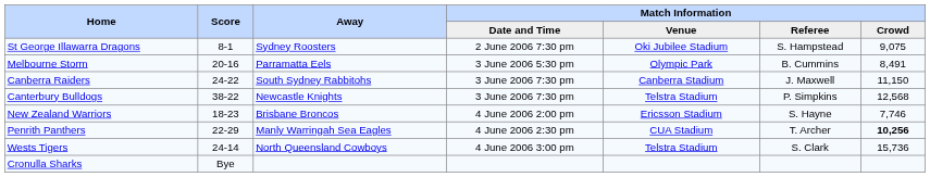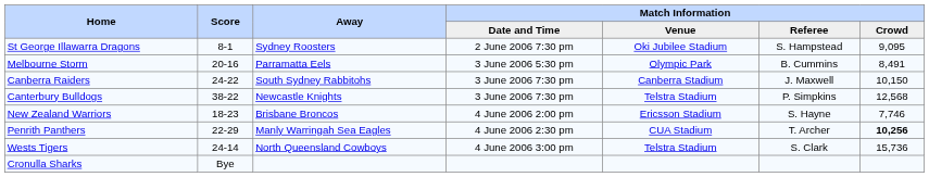St George Illawarra Dragons | Match Information / Crowd: 9,075 -> 9,095
Canberra Raiders | Match Information / Crowd: 11,150 -> 10,150
